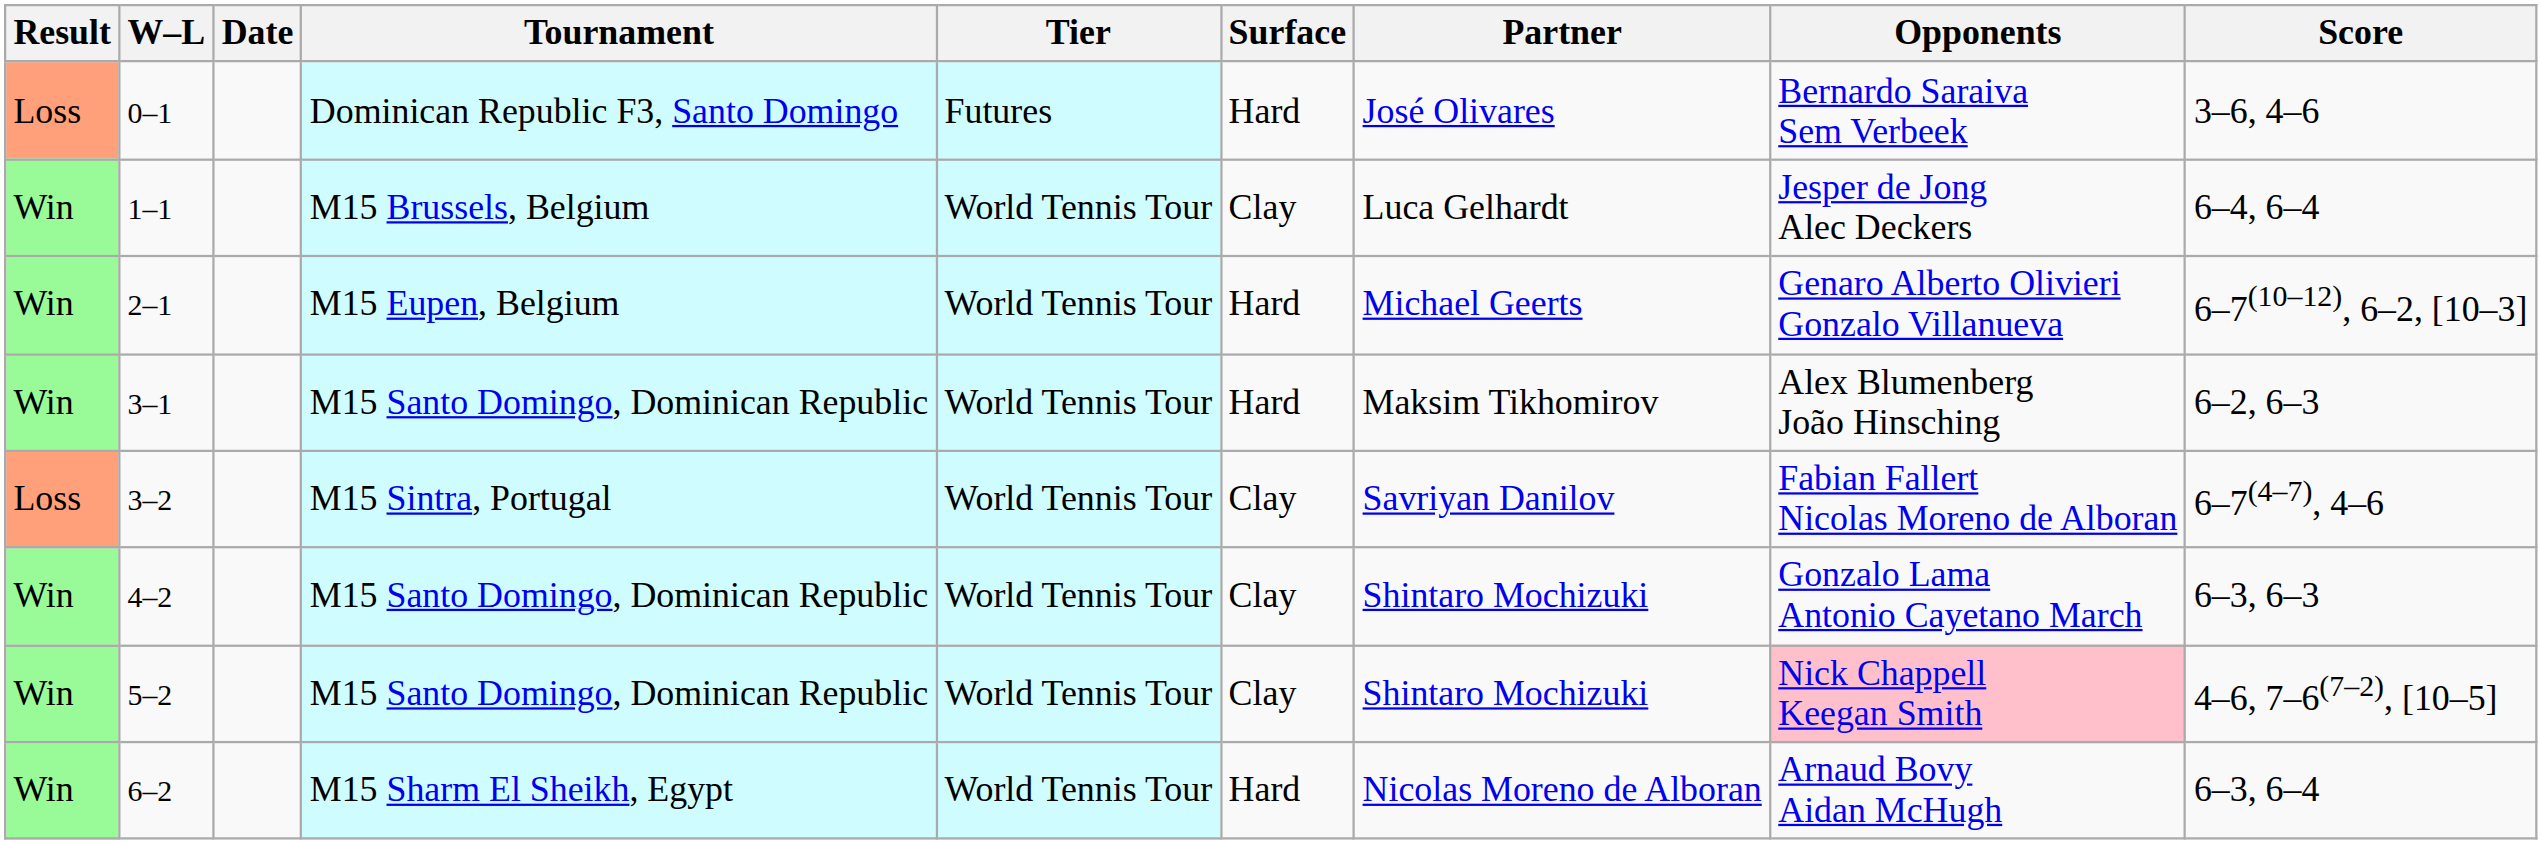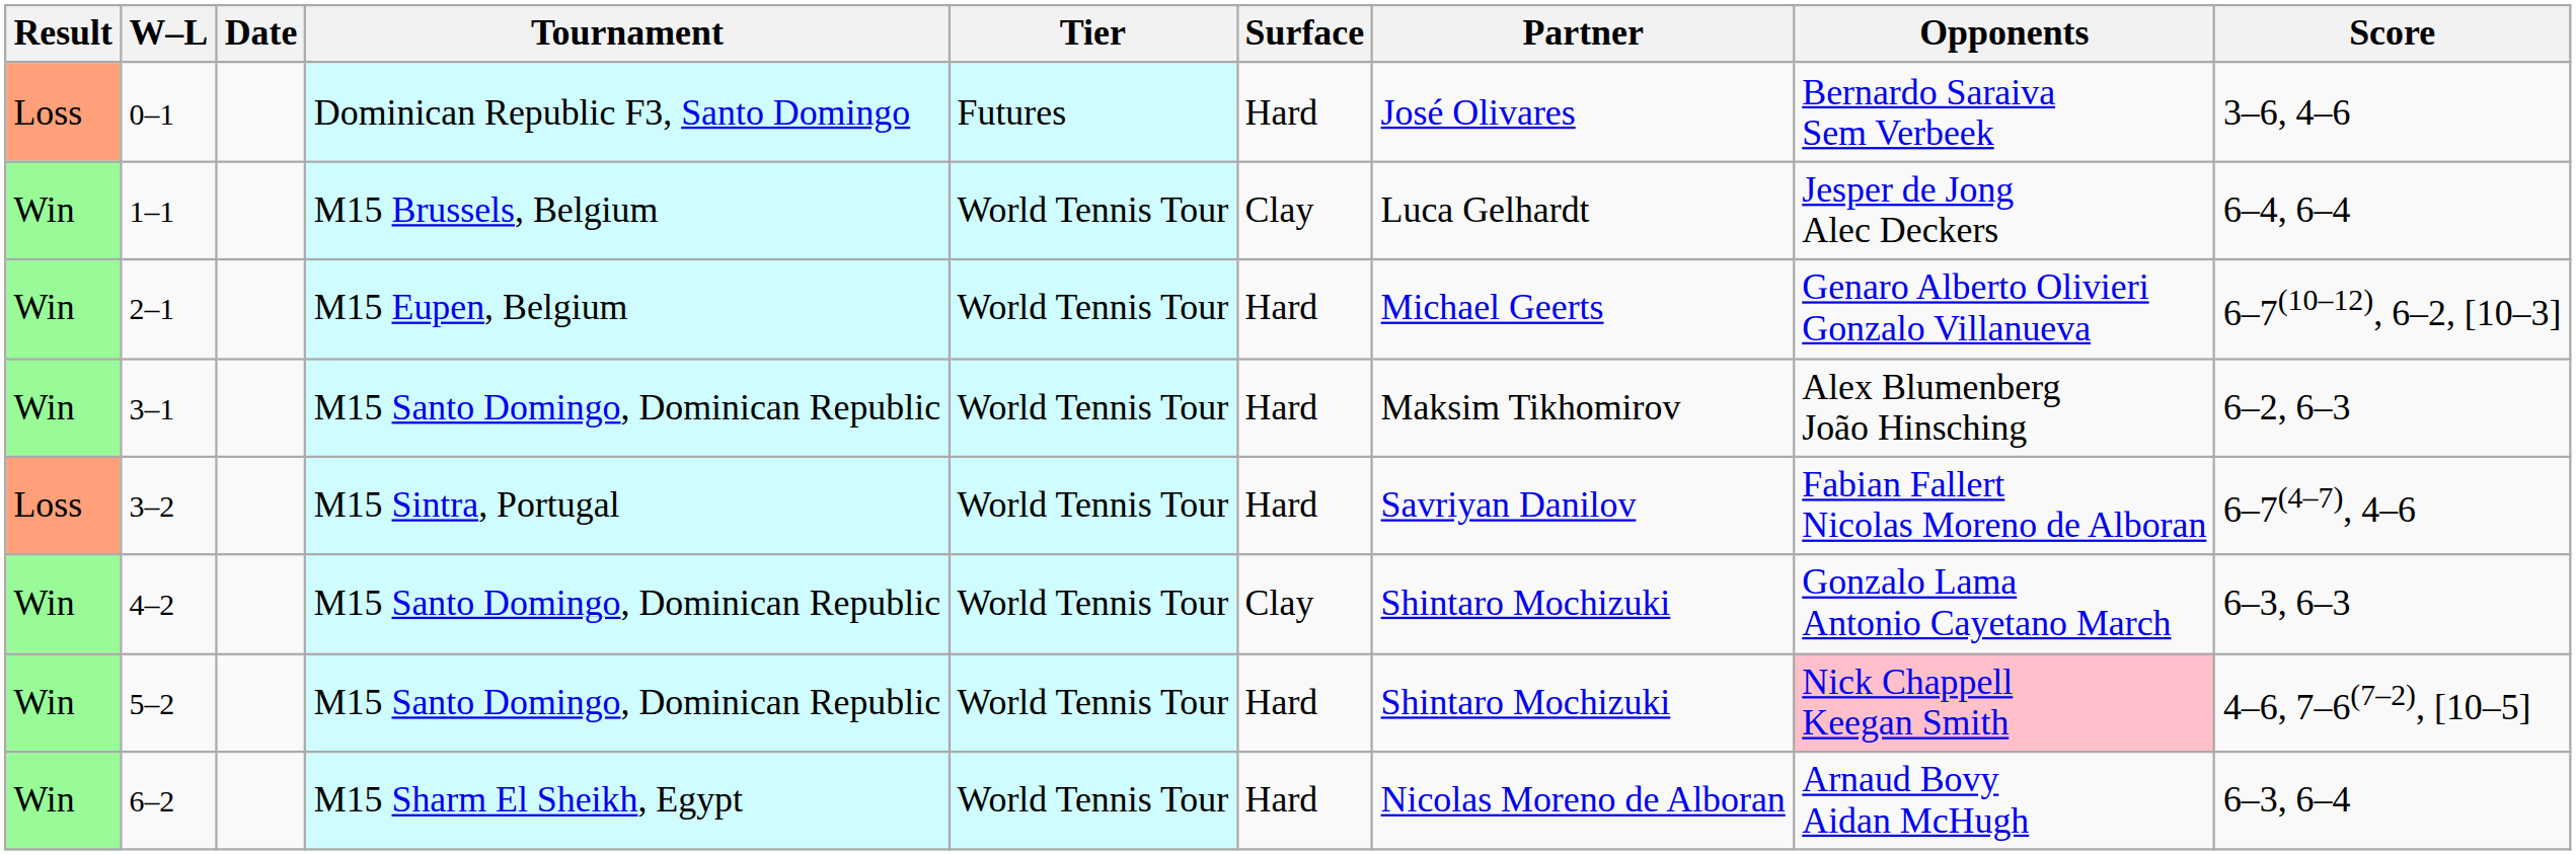3–2 | Surface: Clay -> Hard
5–2 | Surface: Clay -> Hard
